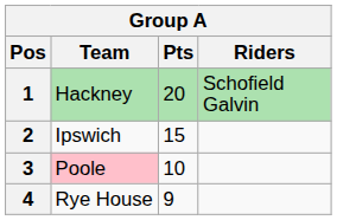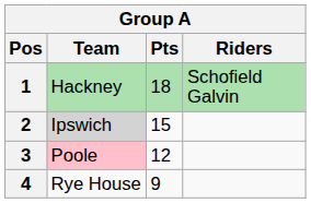1 | Pts: 20 -> 18
2 | Team: no background -> lightgrey background
3 | Pts: 10 -> 12
